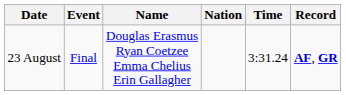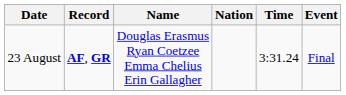columns swapped: Event <-> Record
